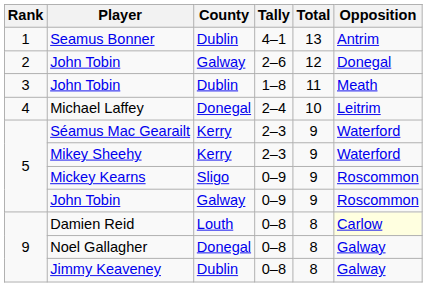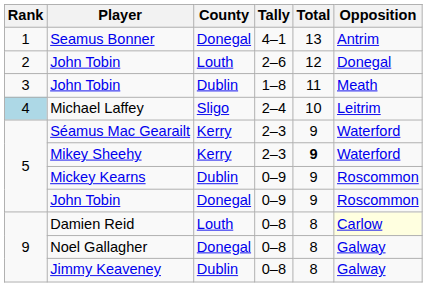Seamus Bonner | County: Dublin -> Donegal
John Tobin / 2–6 | County: Galway -> Louth
Michael Laffey | Rank: no background -> lightblue background
Michael Laffey | County: Donegal -> Sligo
Mikey Sheehy | Total: normal -> bold
Mickey Kearns | County: Sligo -> Dublin
John Tobin / 0–9 | County: Galway -> Donegal
